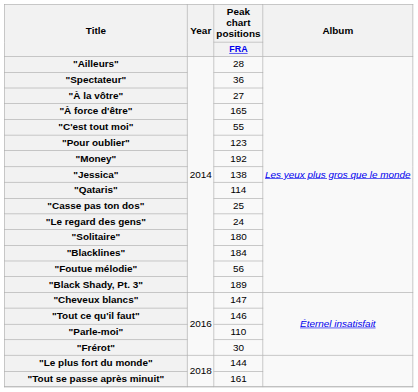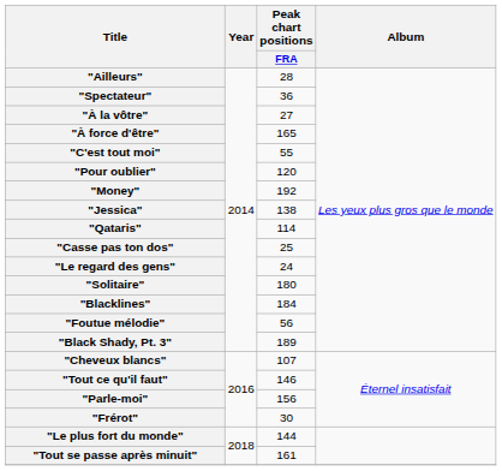"Pour oublier" | Peak chart positions / FRA: 123 -> 120
"Cheveux blancs" | Peak chart positions / FRA: 147 -> 107
"Parle-moi" | Peak chart positions / FRA: 110 -> 156
